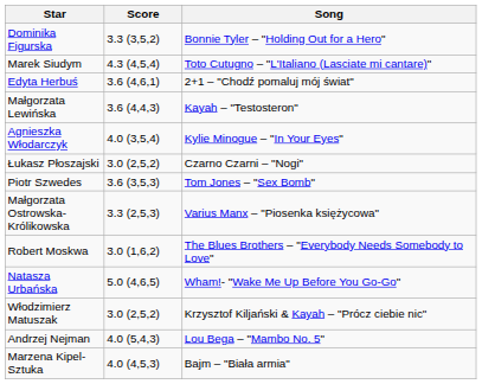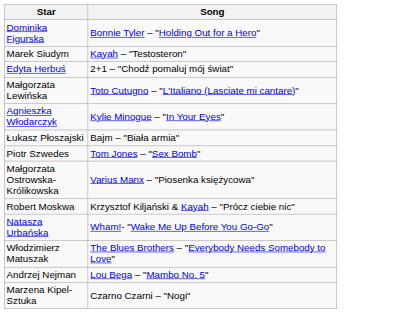- column: Score | 3.3 (3,5,2) | 4.3 (4,5,4) | 3.6 (4,6,1) | 3.6 (4,4,3) | 4.0 (3,5,4) | 3.0 (2,5,2) | 3.6 (3,5,3) | 3.3 (2,5,3) | 3.0 (1,6,2) | 5.0 (4,6,5) | 3.0 (2,5,2) | 4.0 (5,4,3) | 4.0 (4,5,3)
Marek Siudym | Song: Toto Cutugno – "L'Italiano (Lasciate mi cantare)" -> Kayah – "Testosteron"
Małgorzata Lewińska | Song: Kayah – "Testosteron" -> Toto Cutugno – "L'Italiano (Lasciate mi cantare)"
Łukasz Płoszajski | Song: Czarno Czarni – "Nogi" -> Bajm – "Biała armia"
Robert Moskwa | Song: The Blues Brothers – "Everybody Needs Somebody to Love" -> Krzysztof Kiljański & Kayah – "Prócz ciebie nic"
Włodzimierz Matuszak | Song: Krzysztof Kiljański & Kayah – "Prócz ciebie nic" -> The Blues Brothers – "Everybody Needs Somebody to Love"
Marzena Kipel-Sztuka | Song: Bajm – "Biała armia" -> Czarno Czarni – "Nogi"
